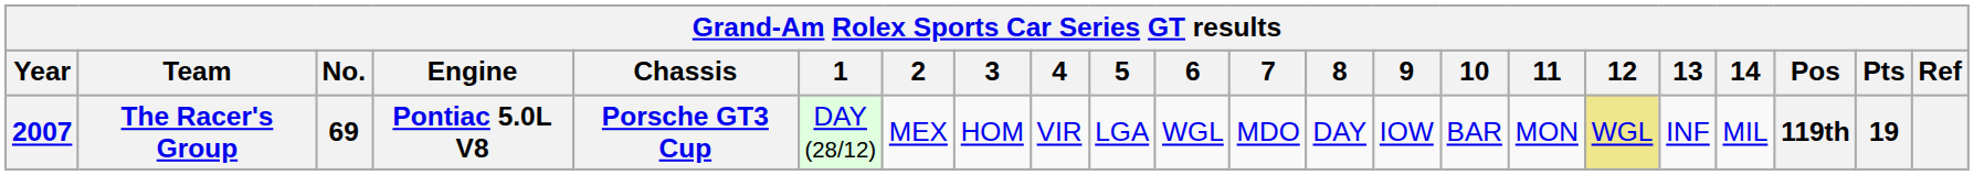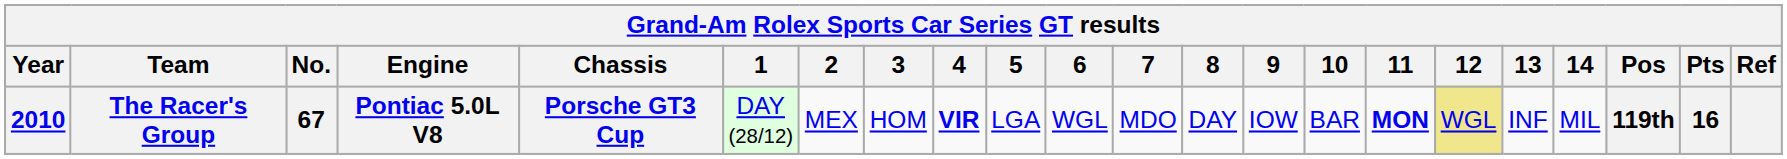The Racer's Group | Year: 2007 -> 2010
The Racer's Group | No.: 69 -> 67
The Racer's Group | 4: normal -> bold
The Racer's Group | 11: normal -> bold
The Racer's Group | Pts: 19 -> 16
